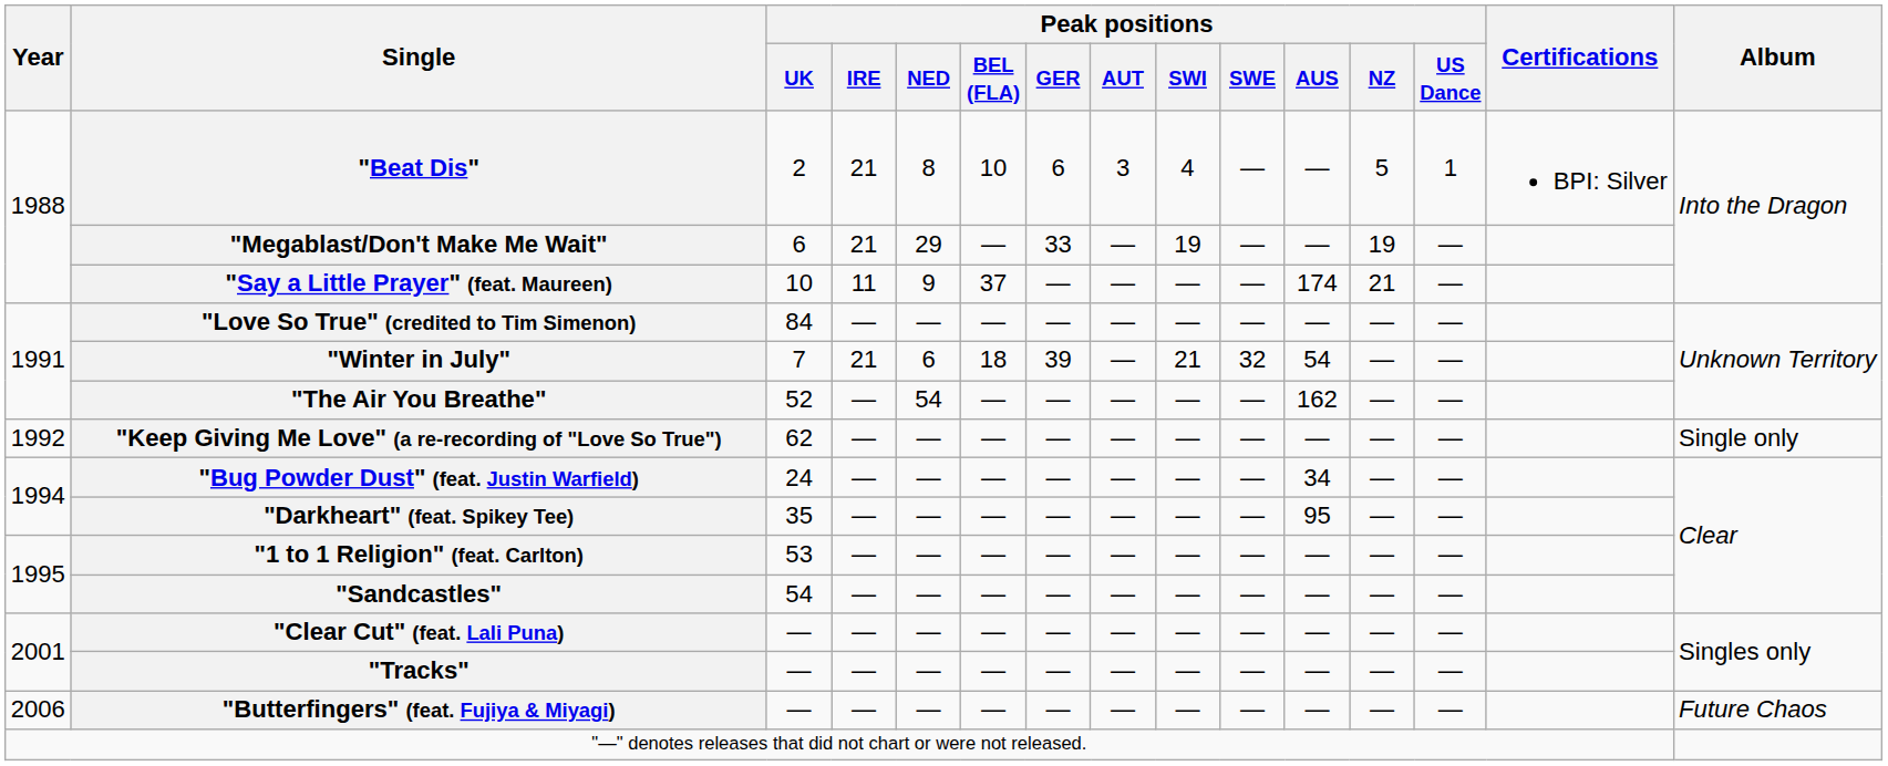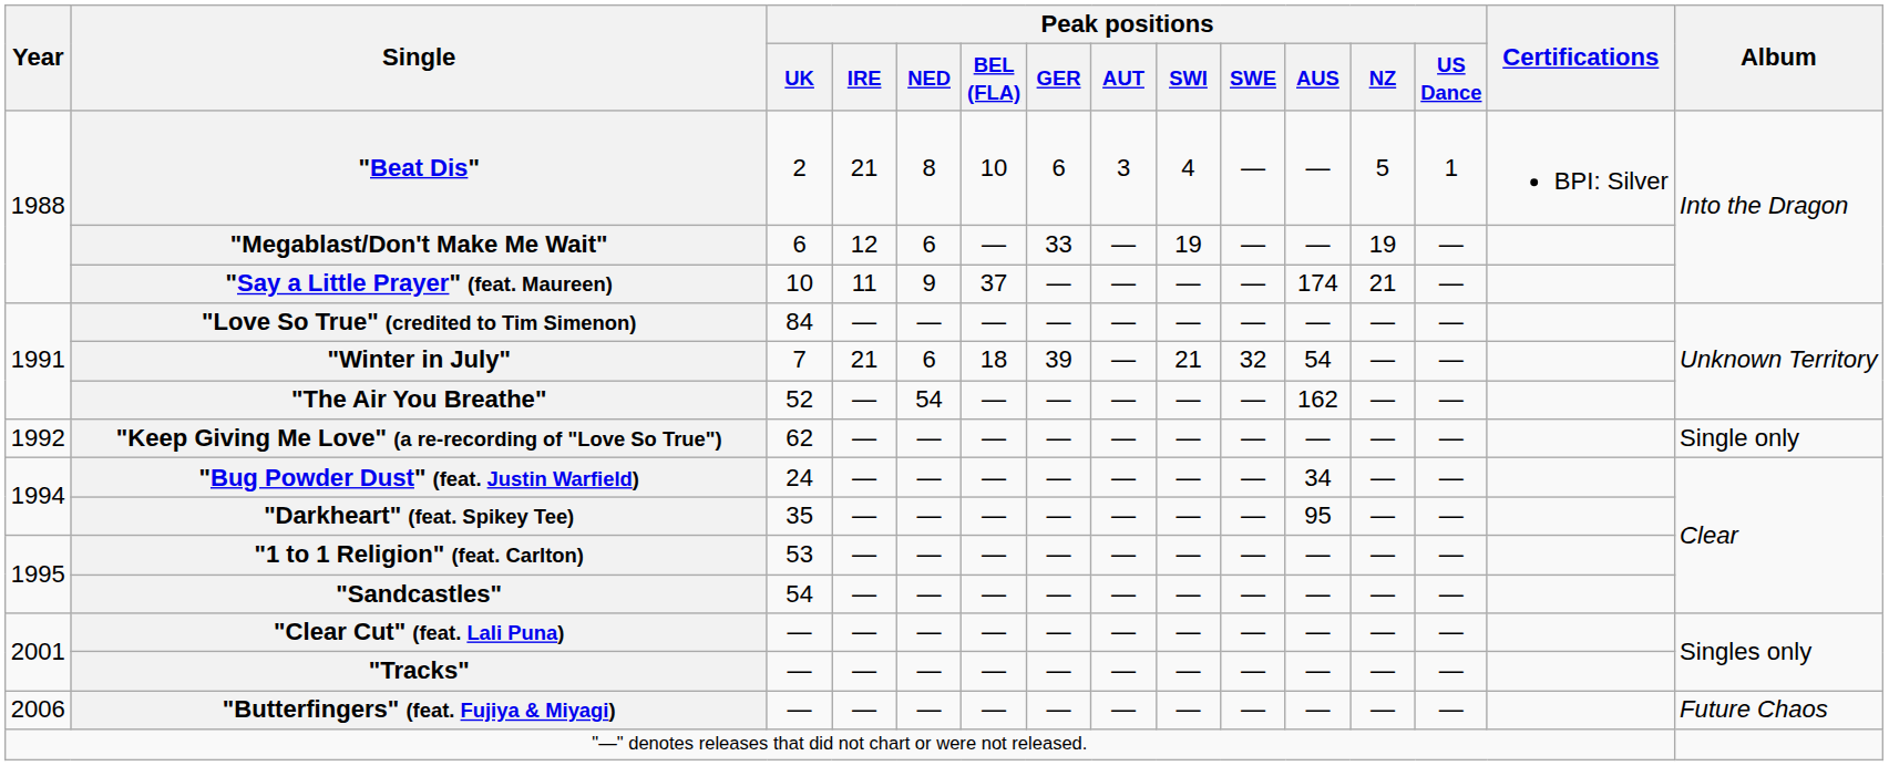"Megablast/Don't Make Me Wait" | Peak positions / IRE: 21 -> 12
"Megablast/Don't Make Me Wait" | Peak positions / NED: 29 -> 6
